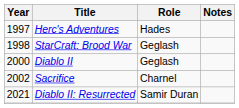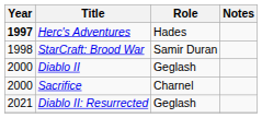Herc's Adventures | Year: normal -> bold
StarCraft: Brood War | Role: Geglash -> Samir Duran
Sacrifice | Year: 2002 -> 2000
Diablo II: Resurrected | Role: Samir Duran -> Geglash
